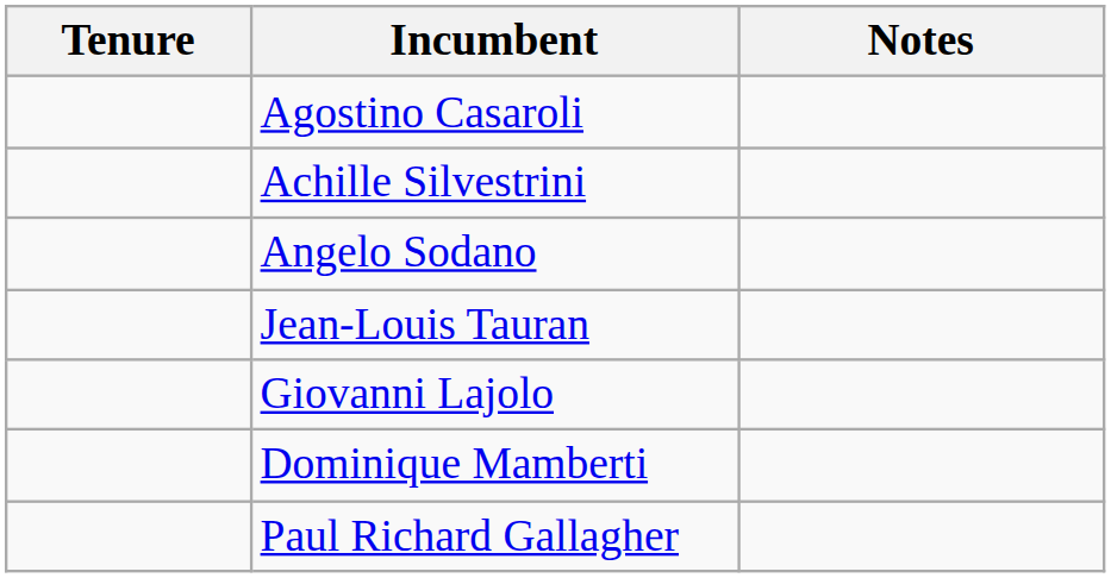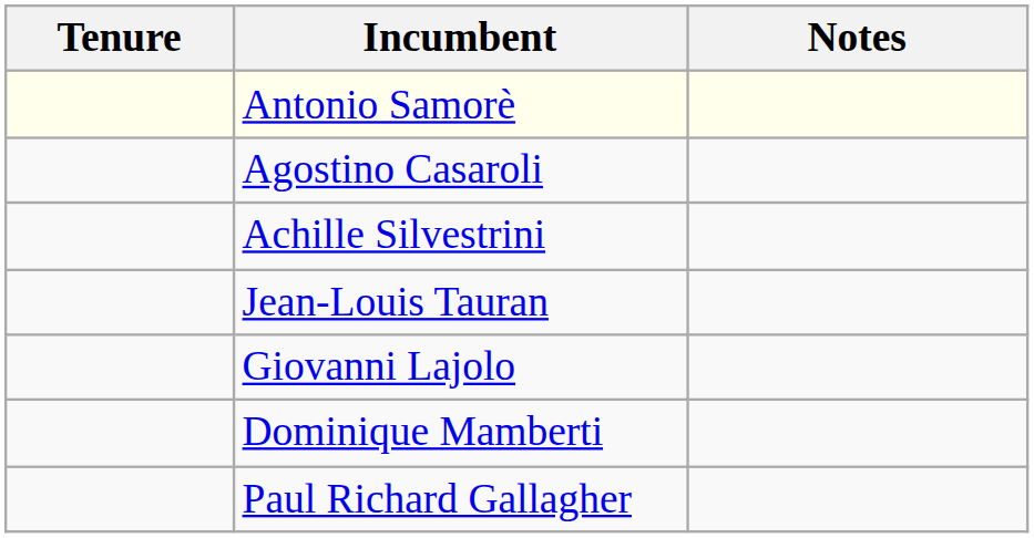+ row: Antonio Samorè
- row: Angelo Sodano
